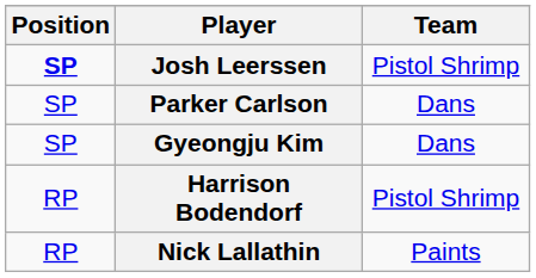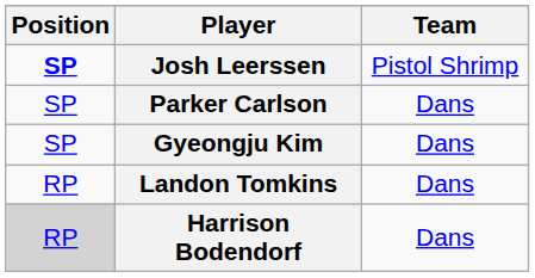+ row: RP | Landon Tomkins | Dans
Harrison Bodendorf | Position: no background -> lightgrey background
Harrison Bodendorf | Team: Pistol Shrimp -> Dans
- row: RP | Nick Lallathin | Paints
